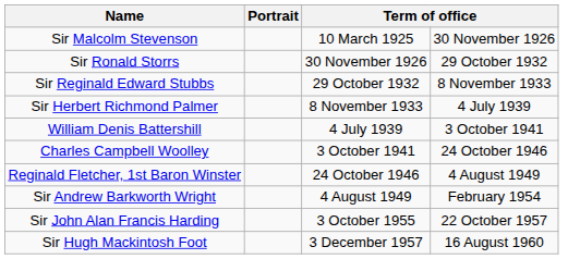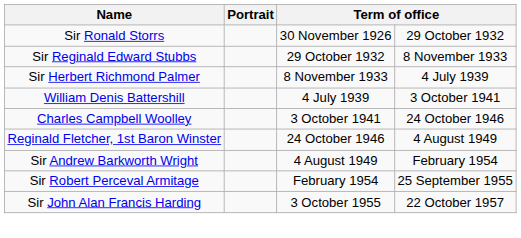- row: Sir Malcolm Stevenson | 10 March 1925 | 30 November 1926
+ row: Sir Robert Perceval Armitage | February 1954 | 25 September 1955
- row: Sir Hugh Mackintosh Foot | 3 December 1957 | 16 August 1960
